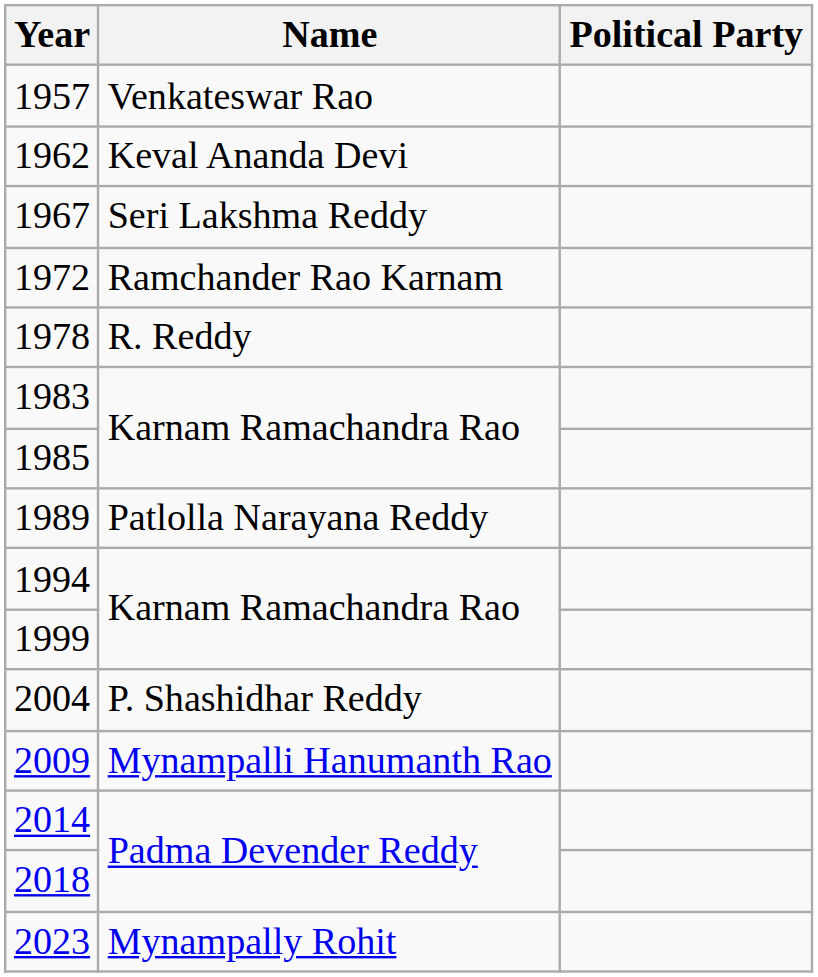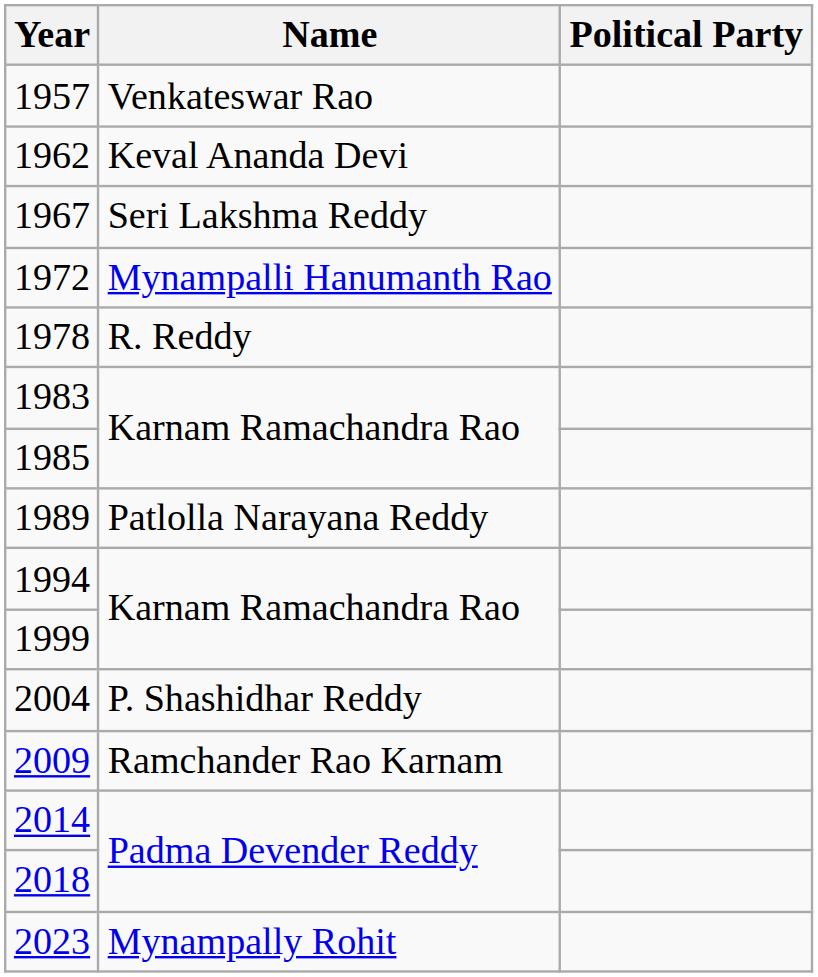1972 | Name: Ramchander Rao Karnam -> Mynampalli Hanumanth Rao
2009 | Name: Mynampalli Hanumanth Rao -> Ramchander Rao Karnam
